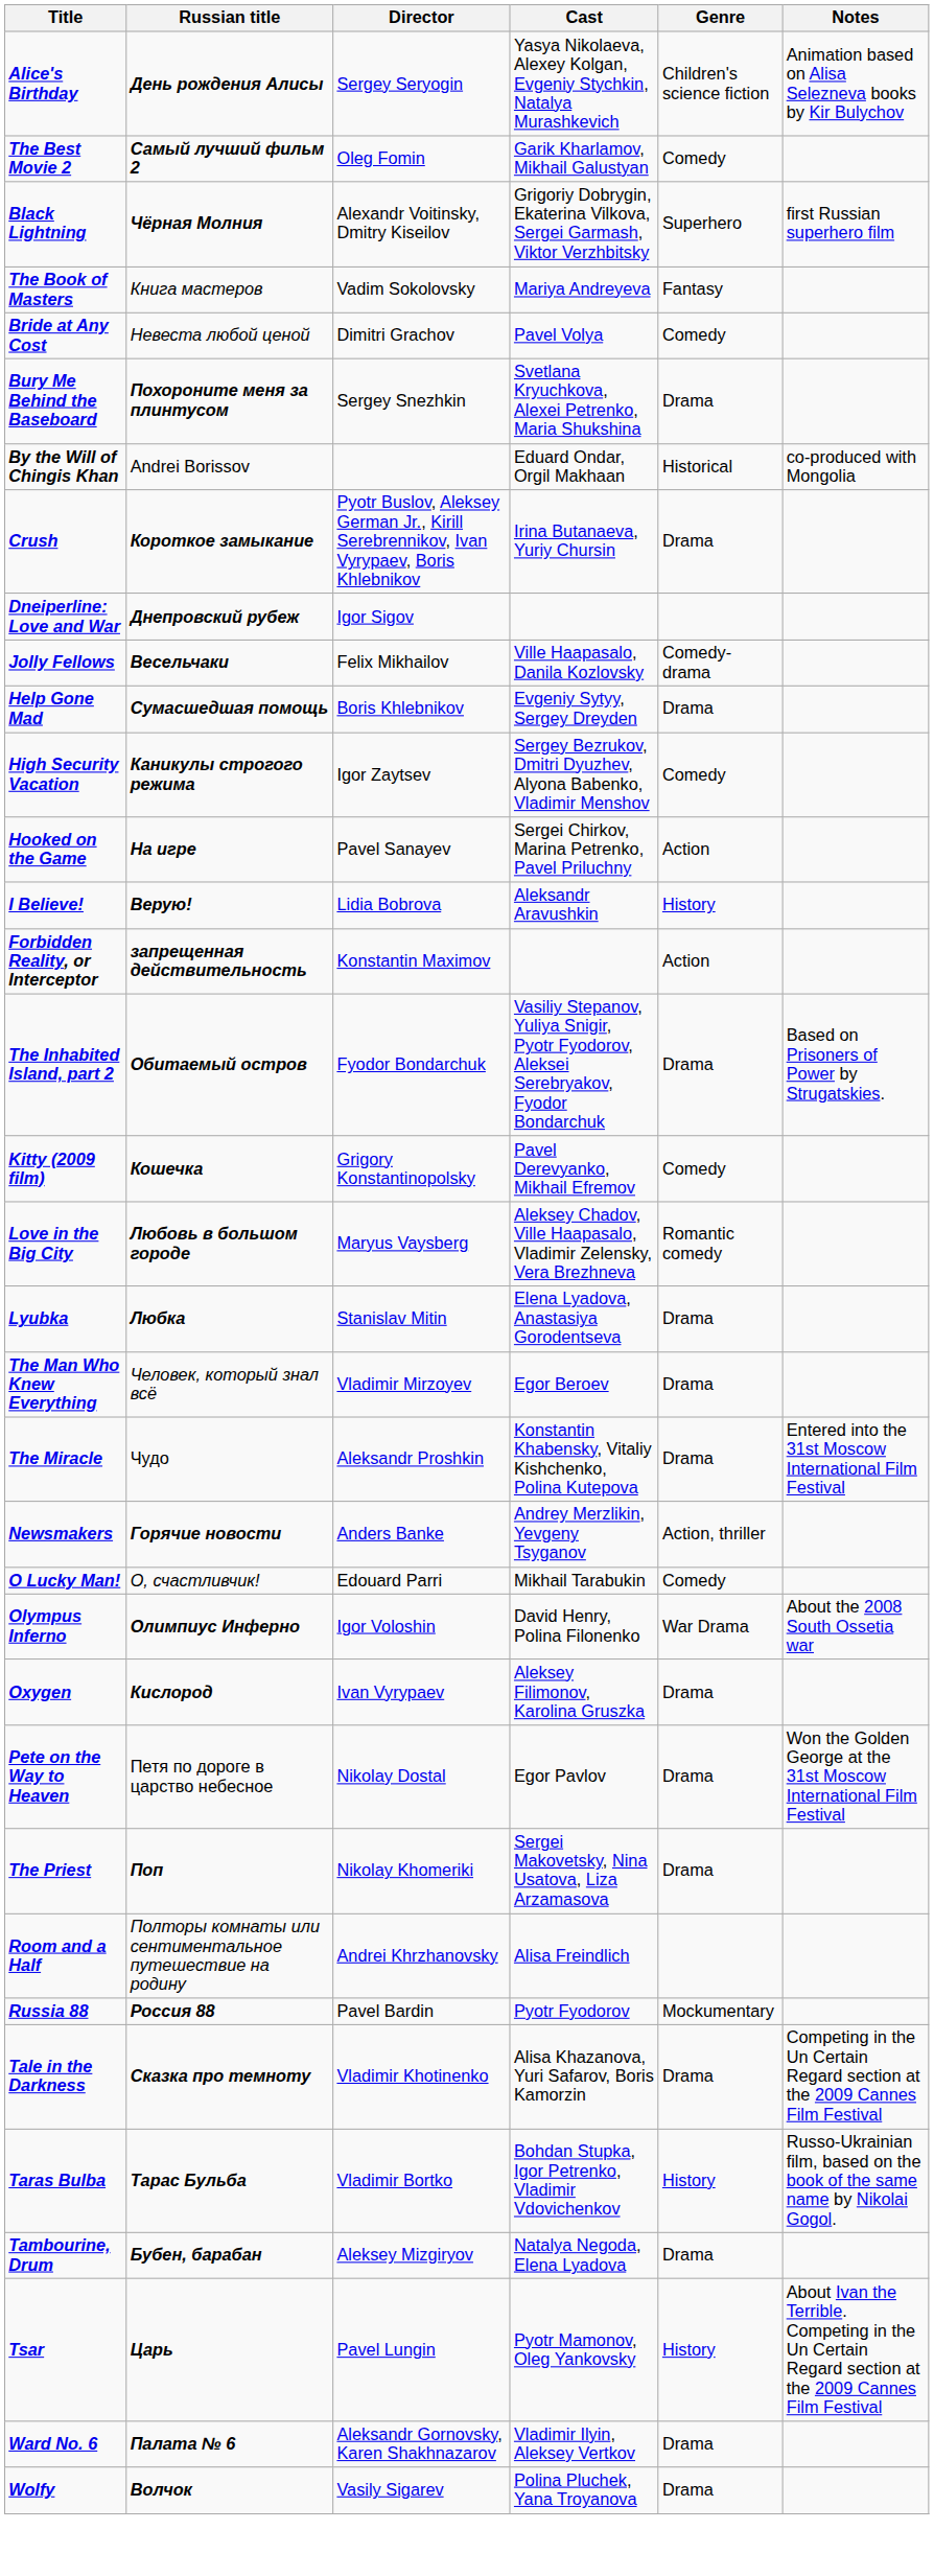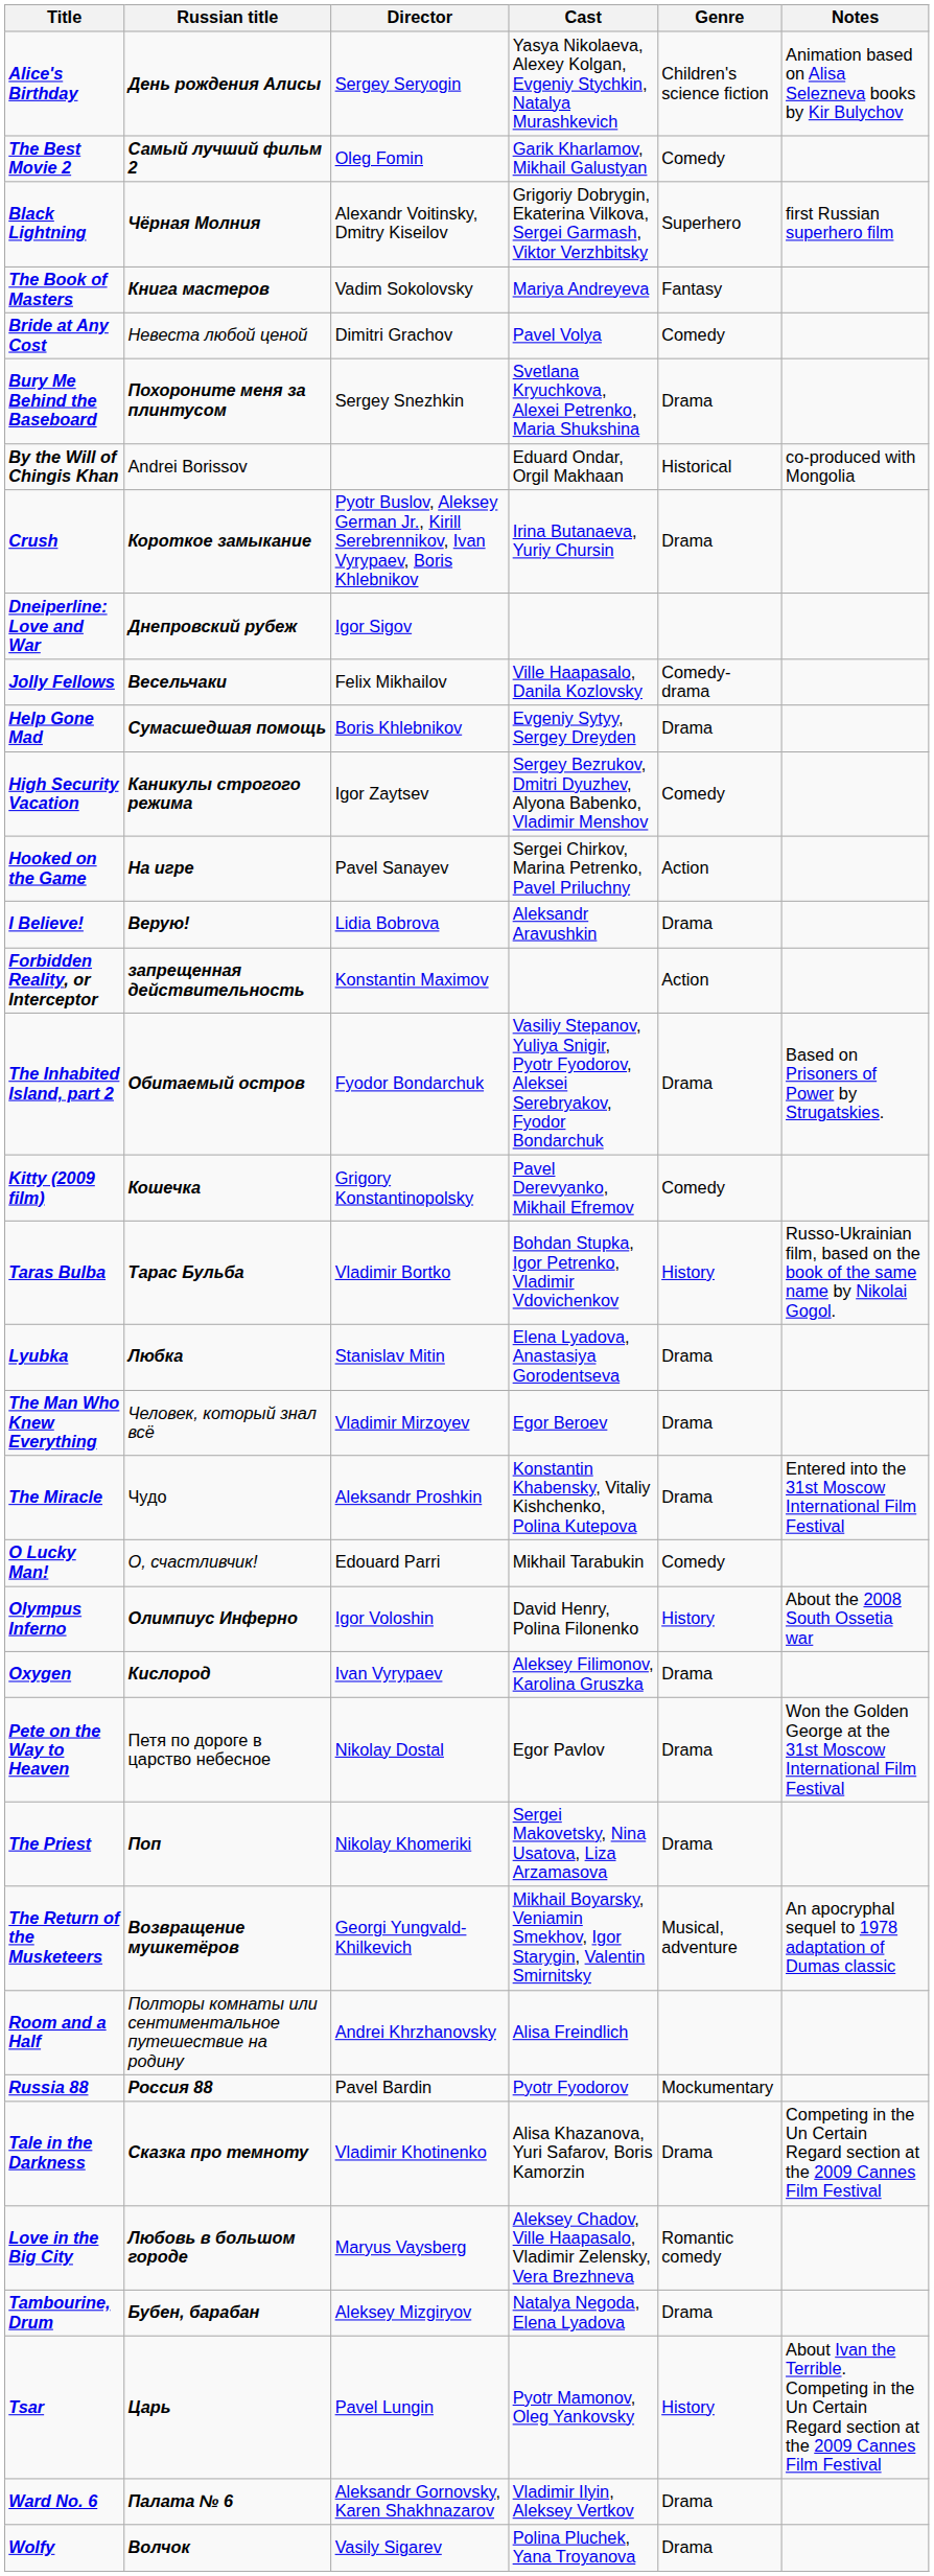The Book of Masters | Russian title: normal -> bold
I Believe! | Genre: History -> Drama
rows swapped: Love in the Big City <-> Taras Bulba
- row: Newsmakers | Горячие новости | Anders Banke | Andrey Merzlikin, Yevgeny Tsyganov | Action, thriller
Olympus Inferno | Genre: War Drama -> History
+ row: The Return of the Musketeers | Возвращение мушкетёров | Georgi Yungvald-Khilkevich | Mikhail Boyarsky, Veniamin Smekhov, Igor Starygin, Valentin Smirnitsky | Musical, adventure | An apocryphal sequel to 1978 adaptation of Dumas classic
